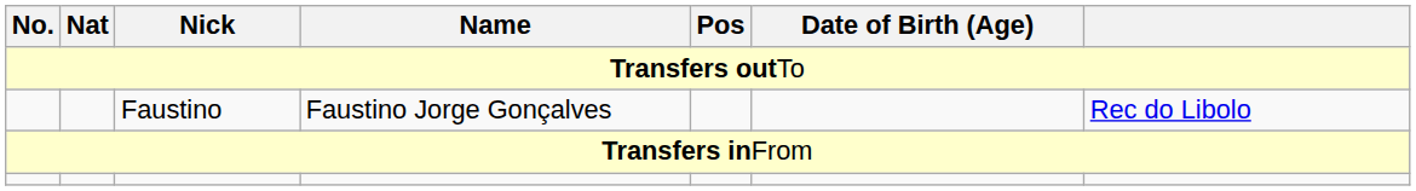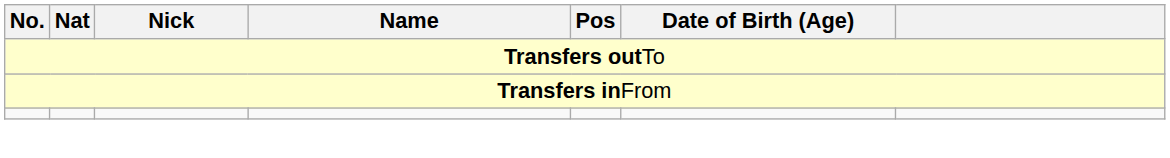- row: Faustino | Faustino Jorge Gonçalves | Rec do Libolo
